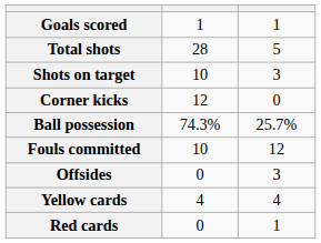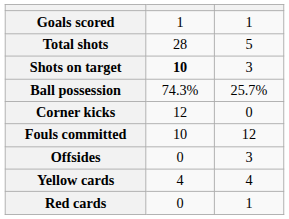Shots on target | column 2: normal -> bold
rows swapped: Ball possession <-> Corner kicks
